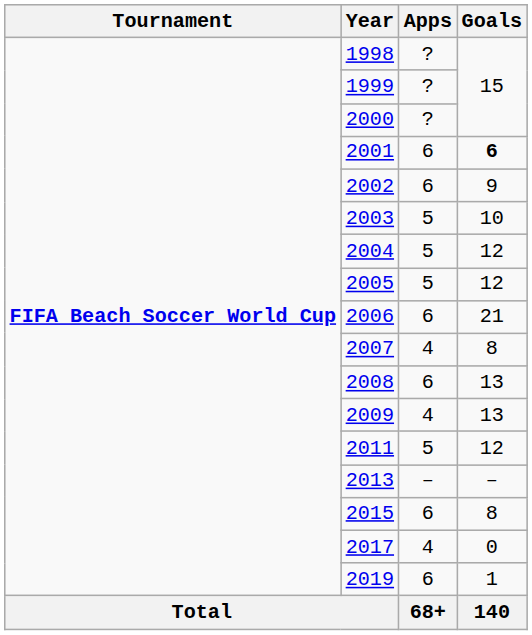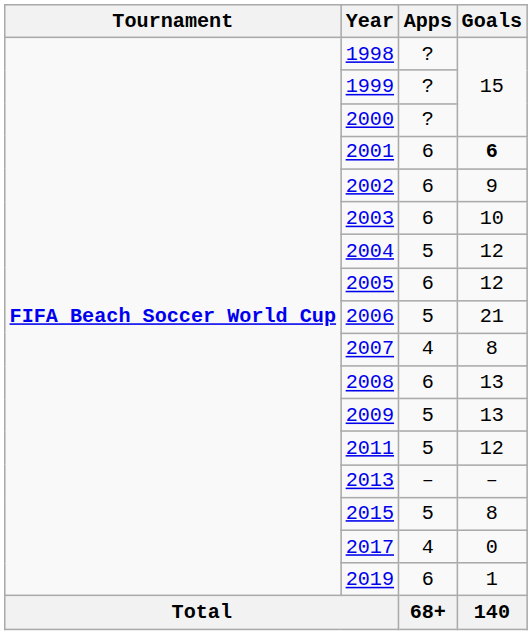2003 | Apps: 5 -> 6
2005 | Apps: 5 -> 6
2006 | Apps: 6 -> 5
2009 | Apps: 4 -> 5
2015 | Apps: 6 -> 5
